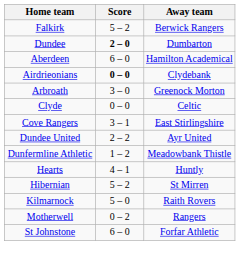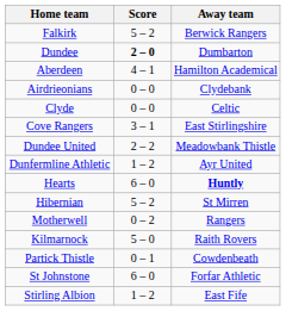Aberdeen | Score: 6 – 0 -> 4 – 1
Airdrieonians | Score: bold -> normal
- row: Arbroath | 3 – 0 | Greenock Morton
Dundee United | Away team: Ayr United -> Meadowbank Thistle
Dunfermline Athletic | Away team: Meadowbank Thistle -> Ayr United
Hearts | Score: 4 – 1 -> 6 – 0
Hearts | Away team: normal -> bold
rows swapped: Kilmarnock <-> Motherwell
+ row: Partick Thistle | 0 – 1 | Cowdenbeath
+ row: Stirling Albion | 1 – 2 | East Fife
